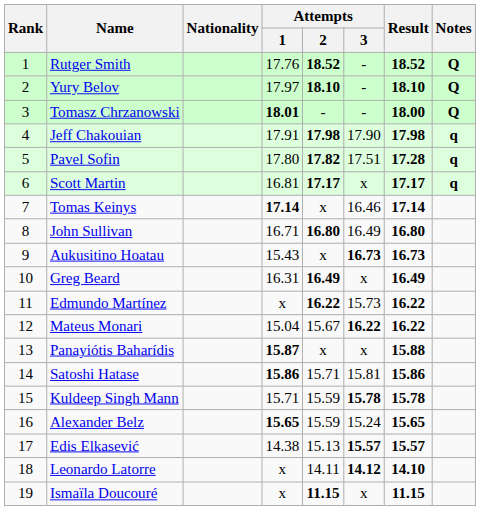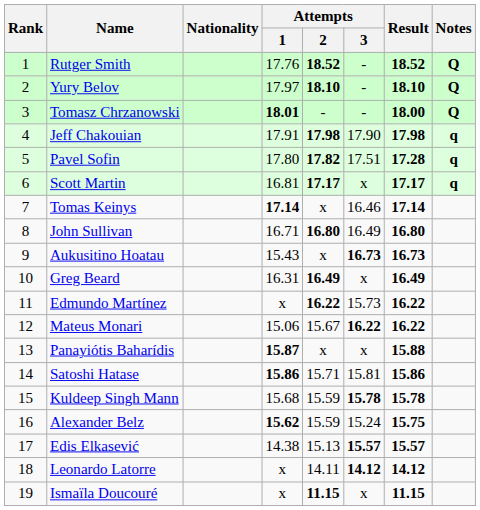Mateus Monari | Attempts / 1: 15.04 -> 15.06
Kuldeep Singh Mann | Attempts / 1: 15.71 -> 15.68
Alexander Belz | Attempts / 1: 15.65 -> 15.62
Alexander Belz | Result: 15.65 -> 15.75
Leonardo Latorre | Result: 14.10 -> 14.12
